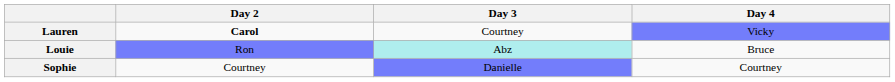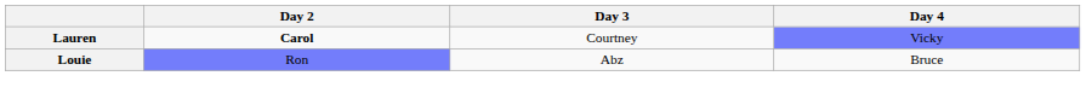Louie | Day 3: paleturquoise background -> no background
- row: Sophie | Courtney | Danielle | Courtney
